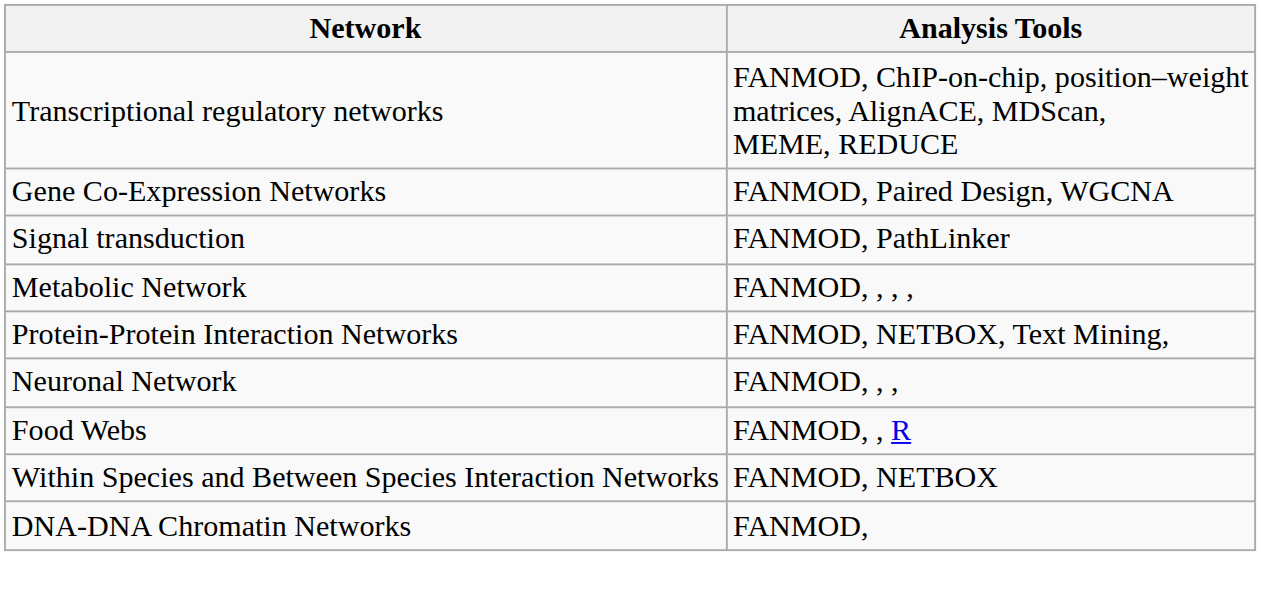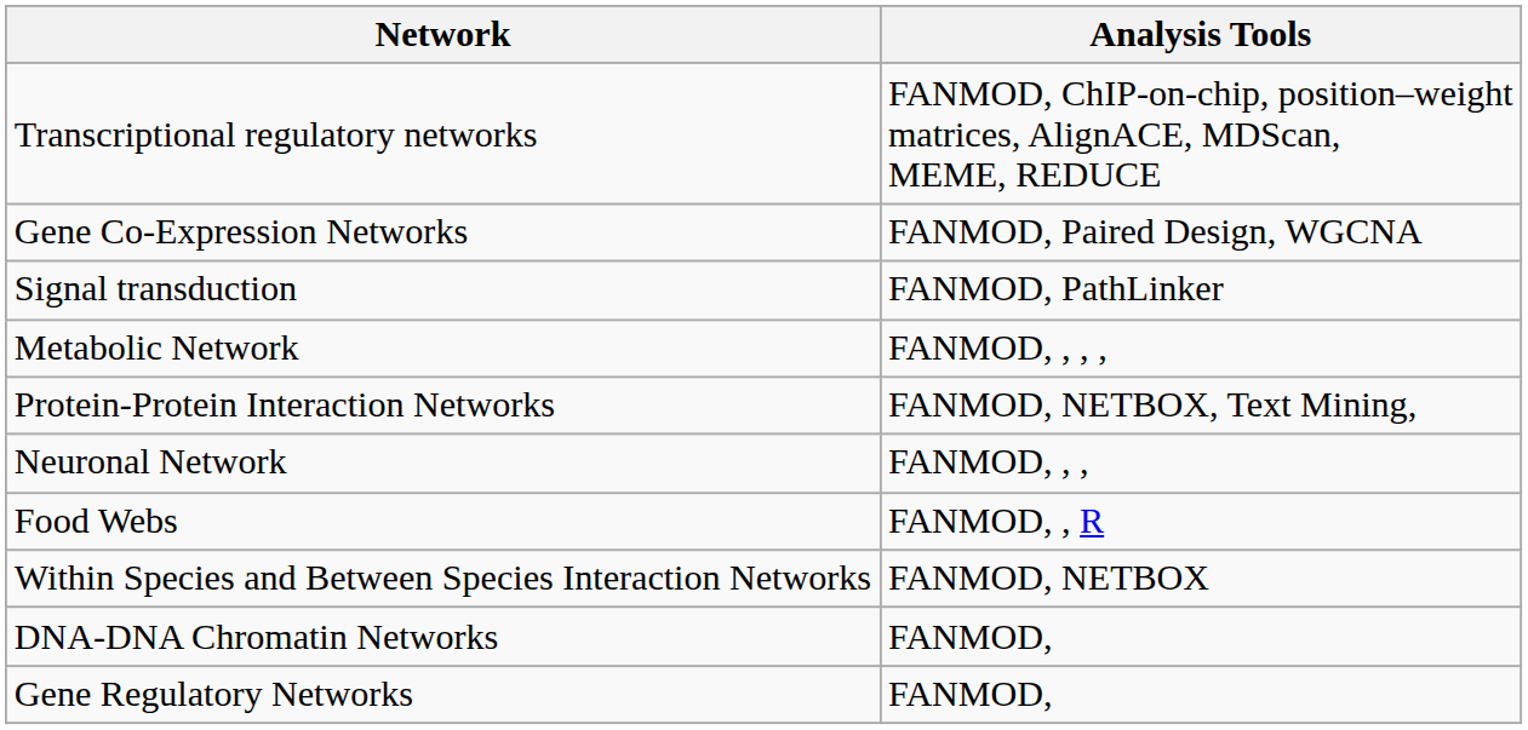+ row: Gene Regulatory Networks | FANMOD,
